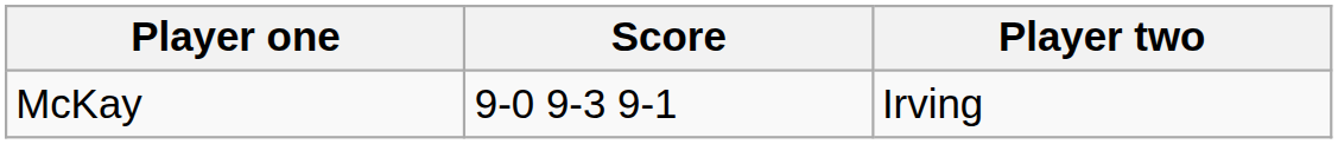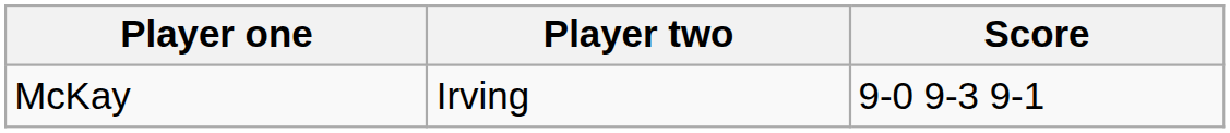columns swapped: Player two <-> Score
